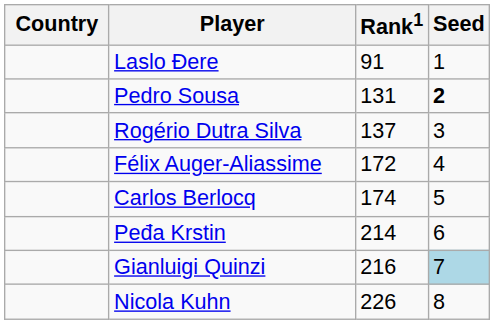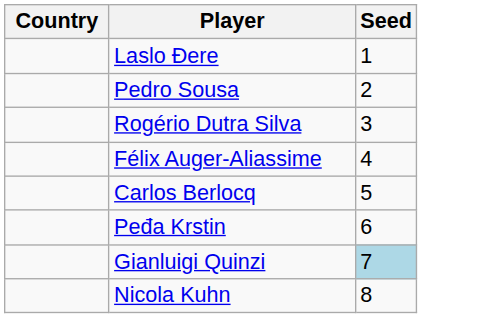- column: Rank1 | 91 | 131 | 137 | 172 | 174 | 214 | 216 | 226
Pedro Sousa | Seed: bold -> normal
